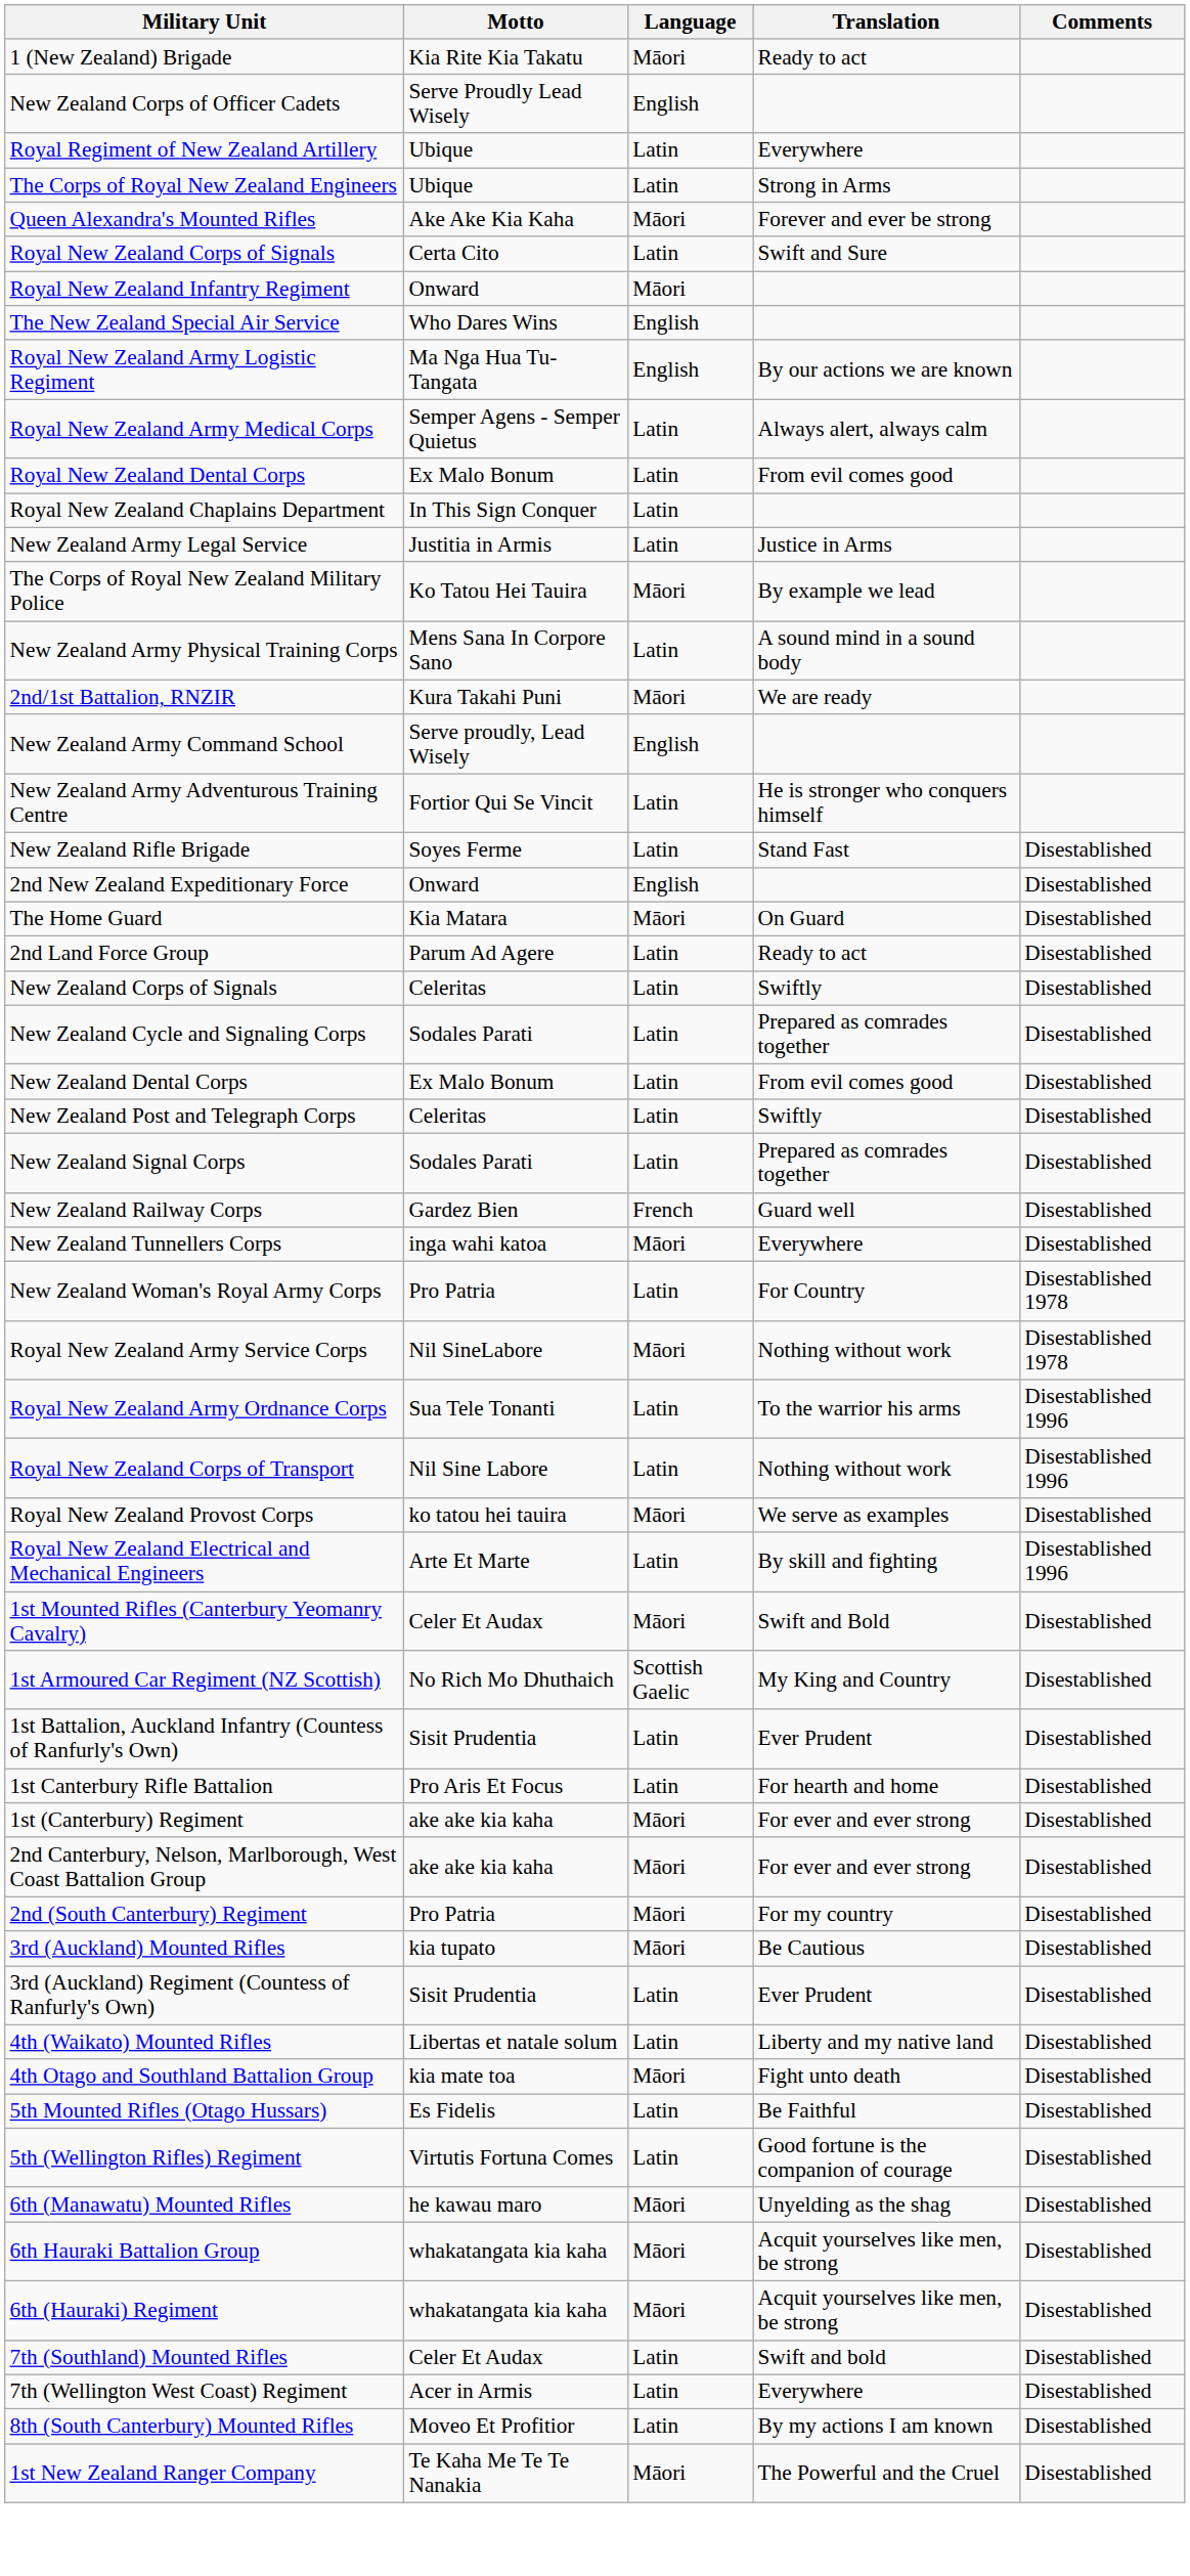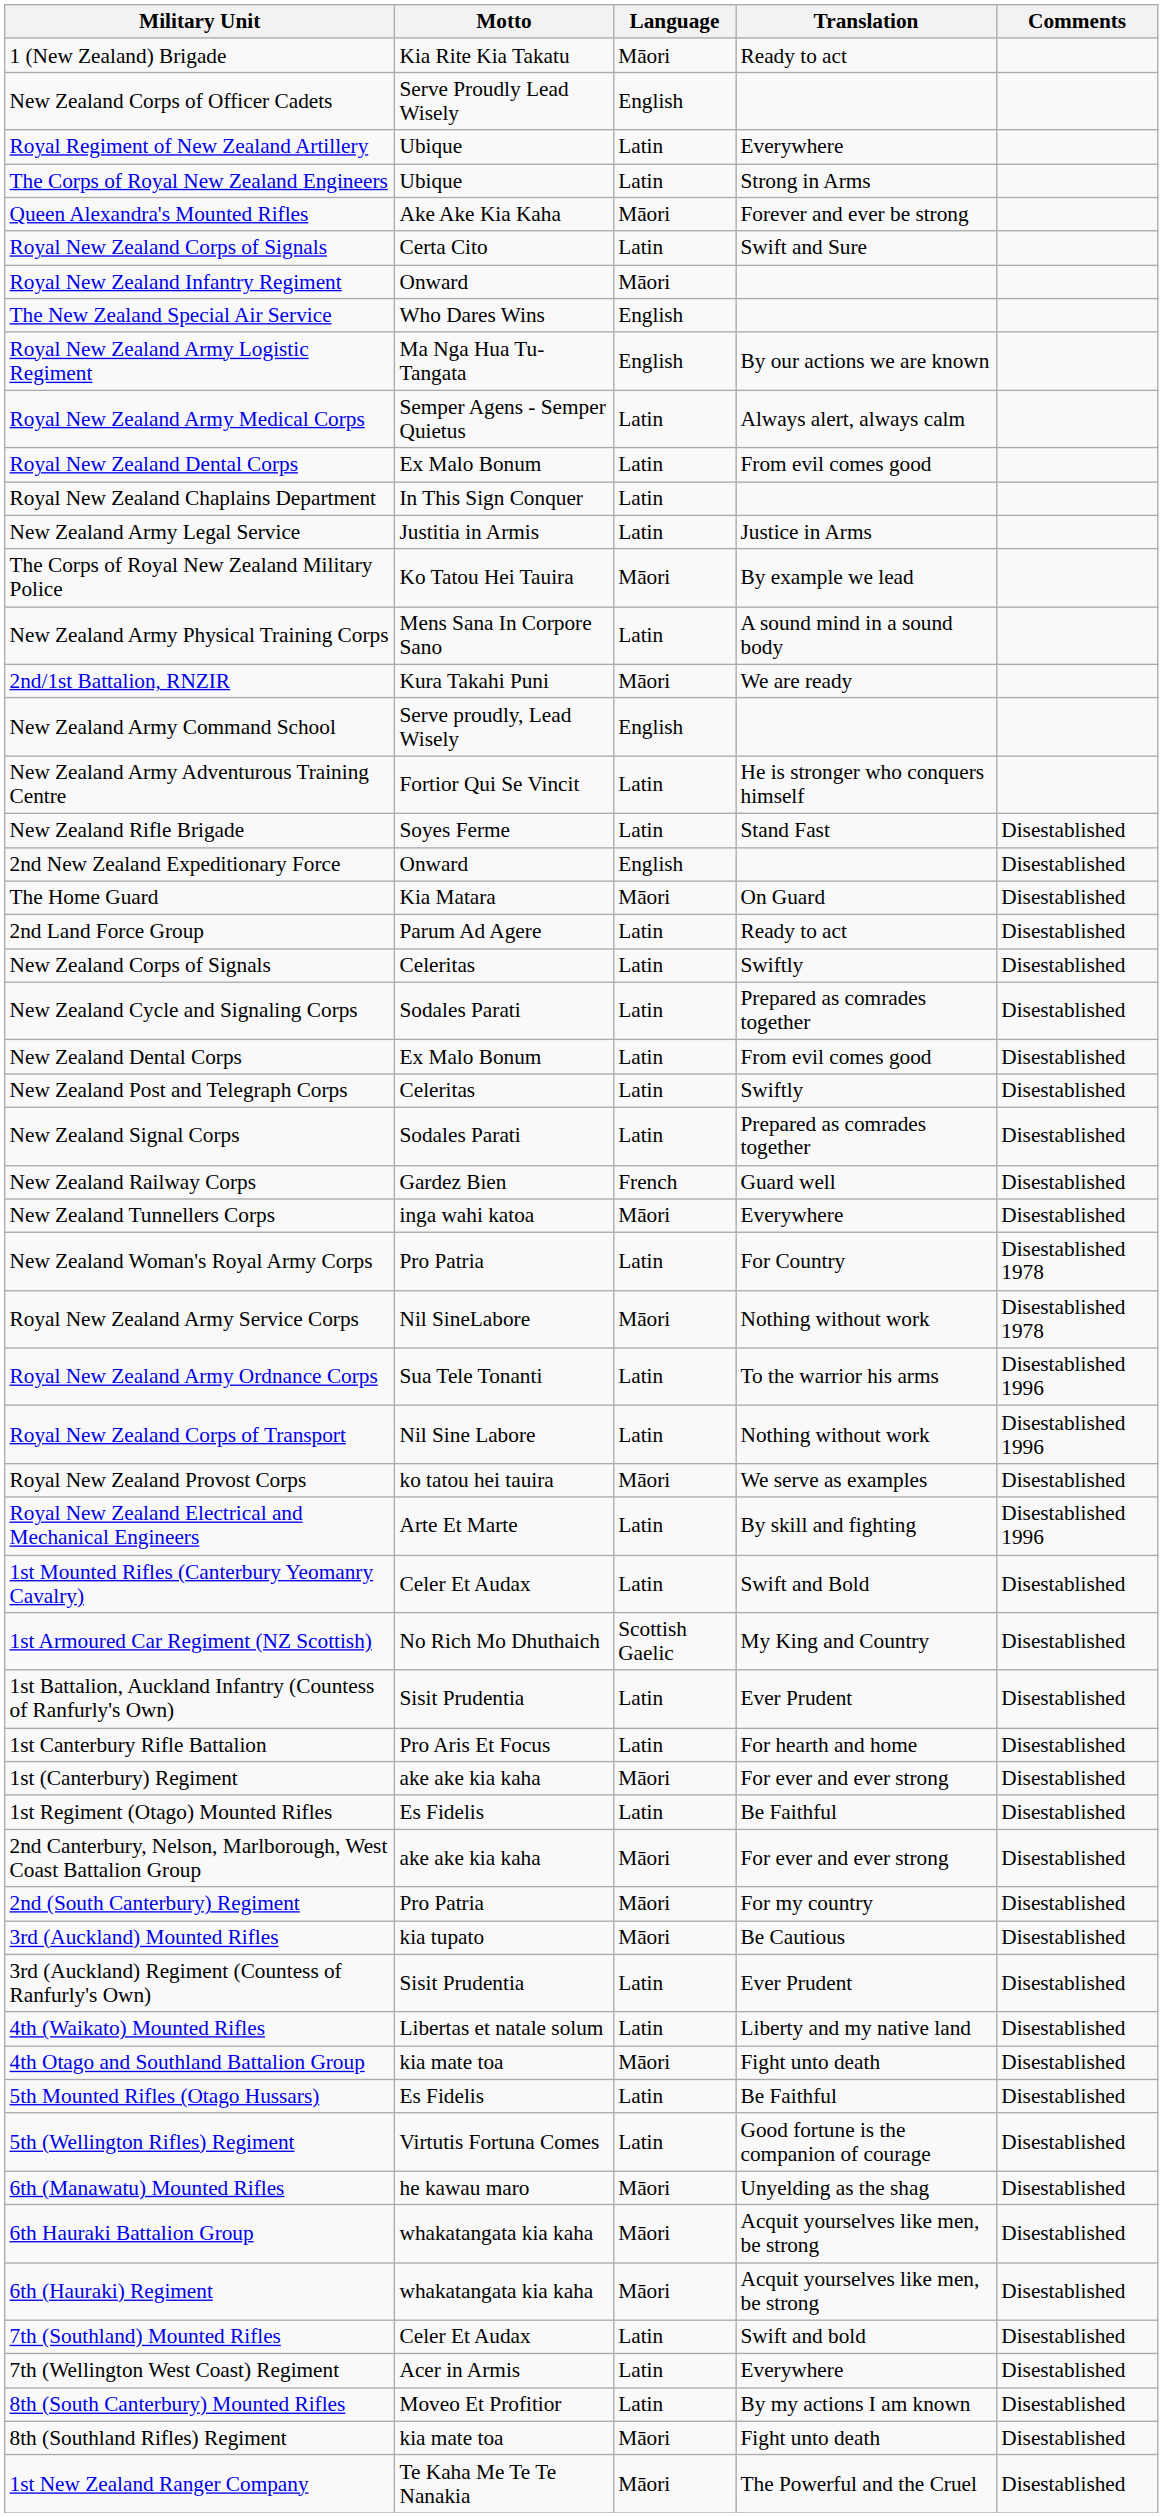1st Mounted Rifles (Canterbury Yeomanry Cavalry) | Language: Māori -> Latin
+ row: 1st Regiment (Otago) Mounted Rifles | Es Fidelis | Latin | Be Faithful | Disestablished
+ row: 8th (Southland Rifles) Regiment | kia mate toa | Māori | Fight unto death | Disestablished
